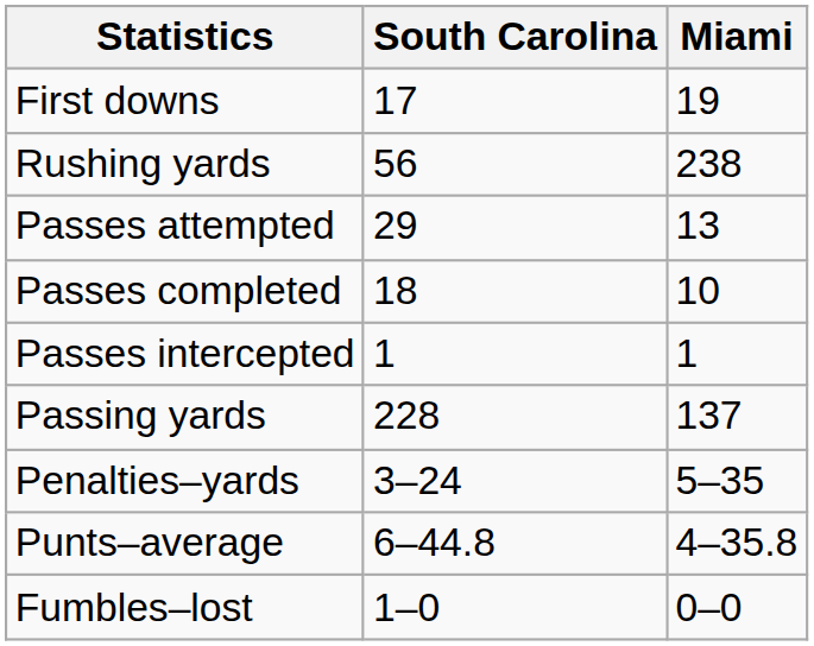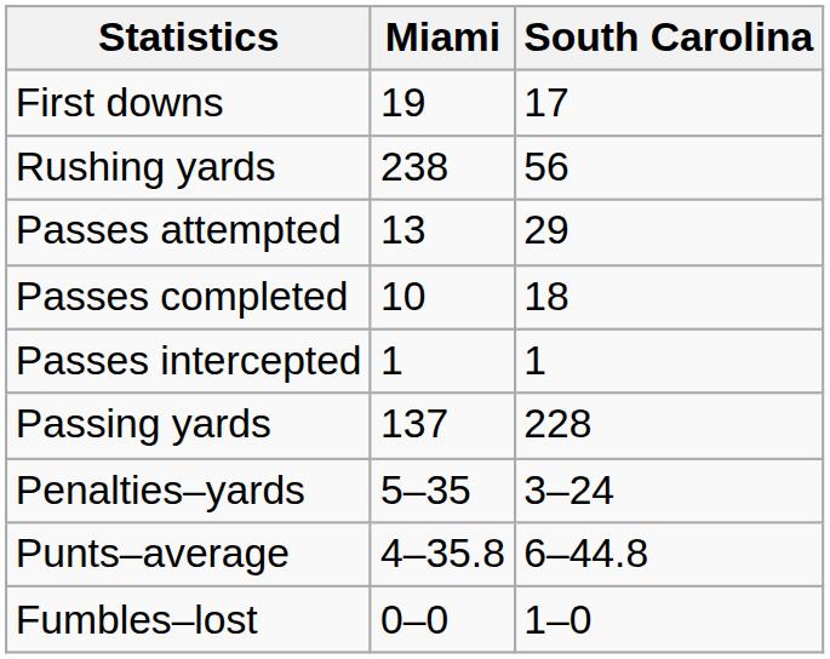columns swapped: Miami <-> South Carolina
